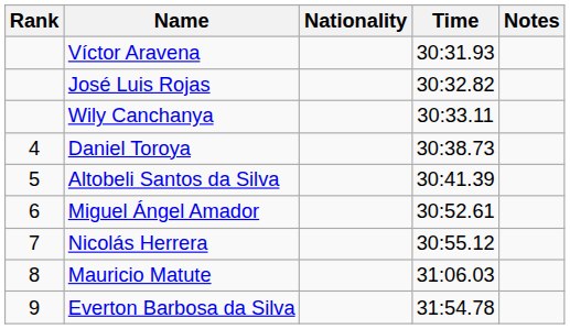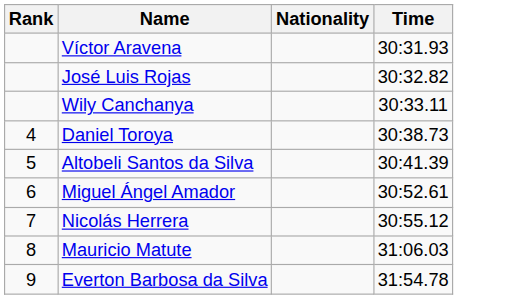- column: Notes
